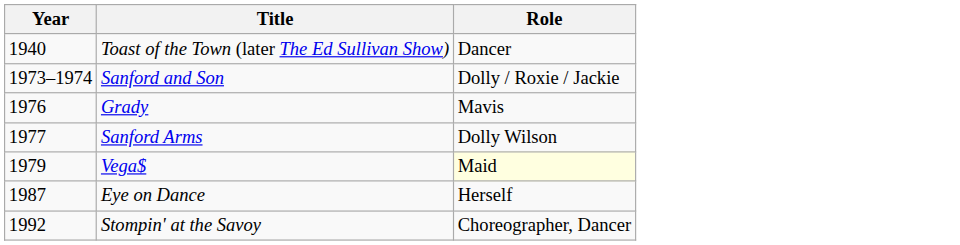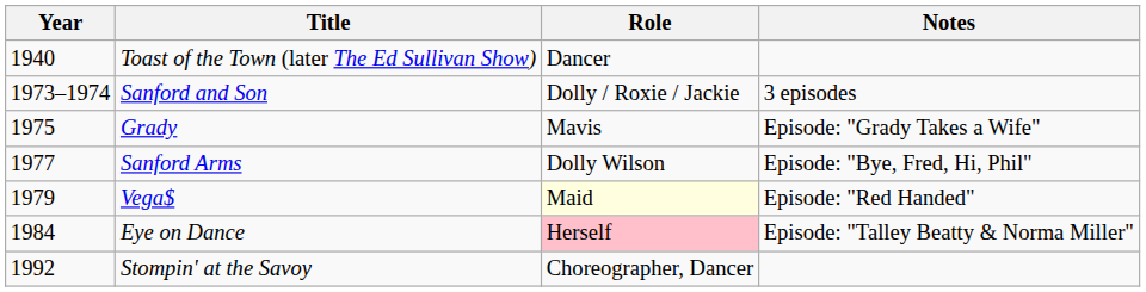+ column: Notes | 3 episodes | Episode: "Grady Takes a Wife" | Episode: "Bye, Fred, Hi, Phil" | Episode: "Red Handed" | Episode: "Talley Beatty & Norma Miller"
Grady | Year: 1976 -> 1975
Eye on Dance | Year: 1987 -> 1984
Eye on Dance | Role: no background -> pink background
